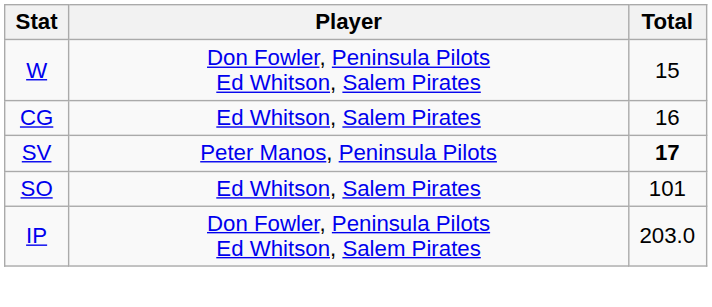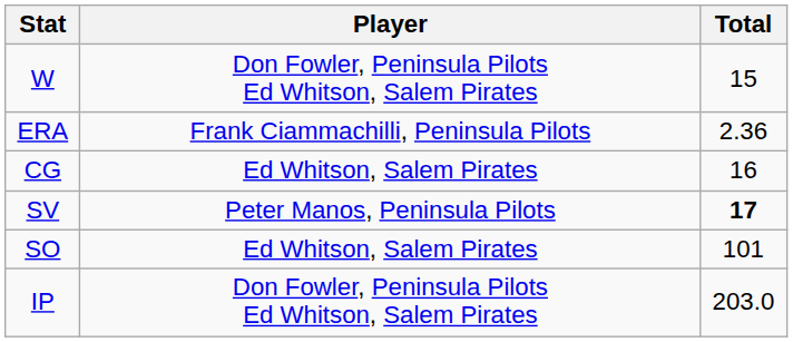+ row: ERA | Frank Ciammachilli, Peninsula Pilots | 2.36
